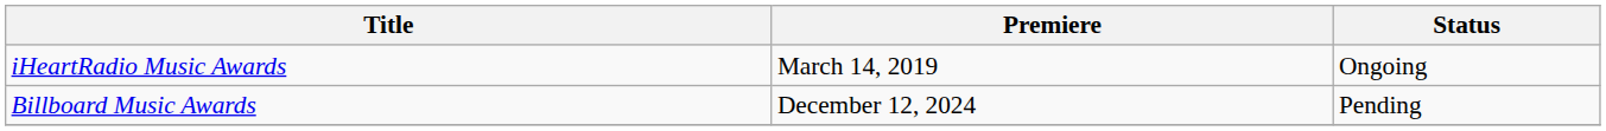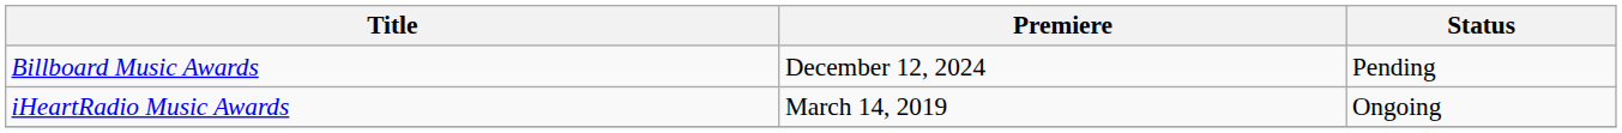rows swapped: iHeartRadio Music Awards <-> Billboard Music Awards
